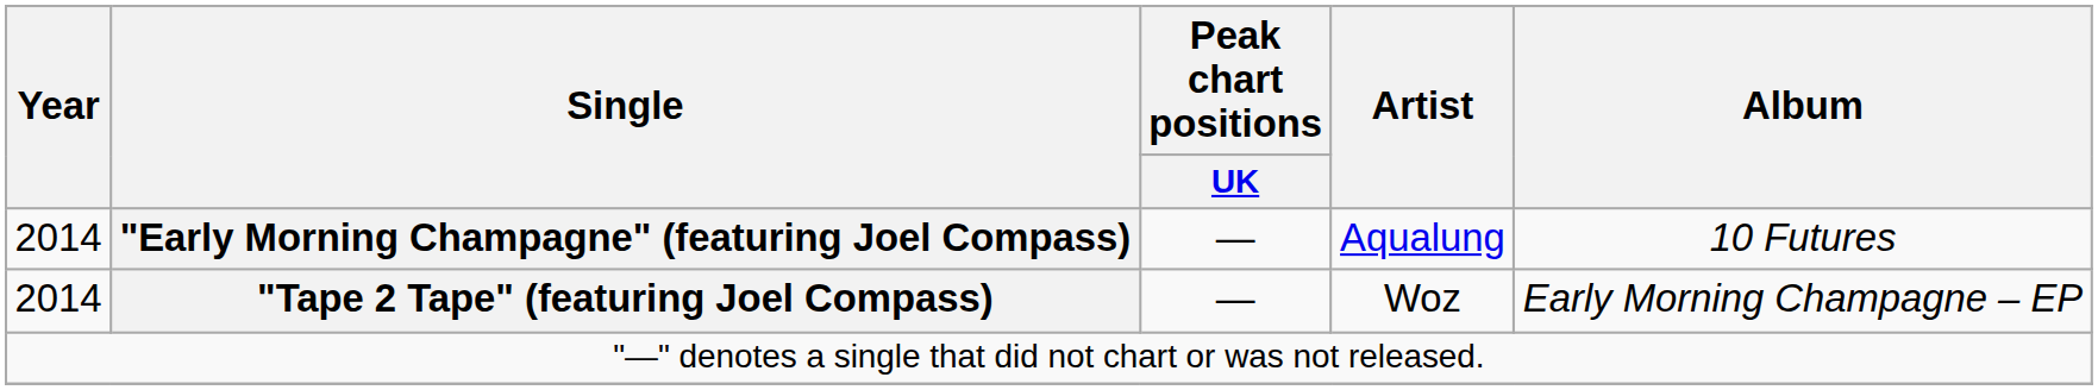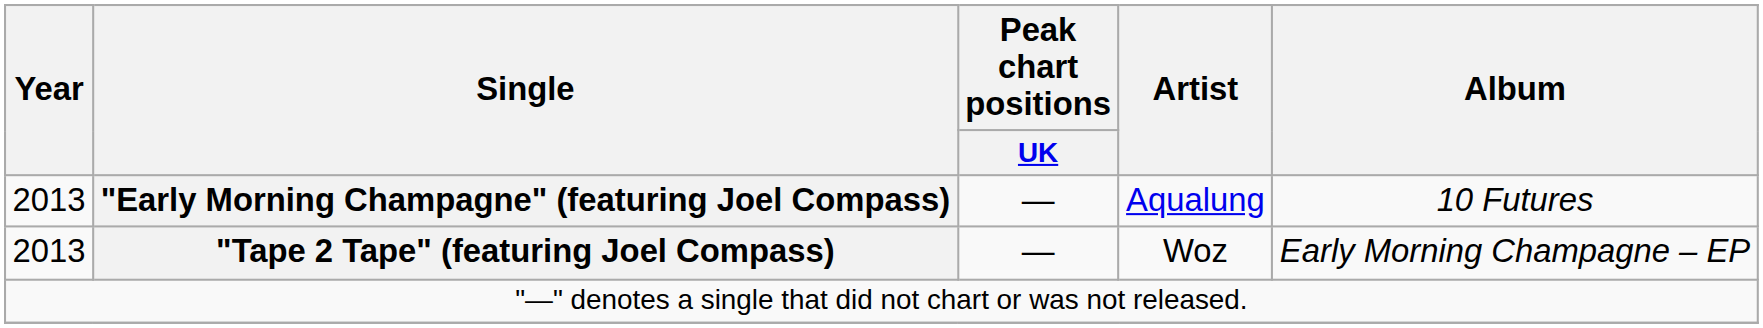"Early Morning Champagne" (featuring Joel Compass) | Year: 2014 -> 2013
"Tape 2 Tape" (featuring Joel Compass) | Year: 2014 -> 2013
